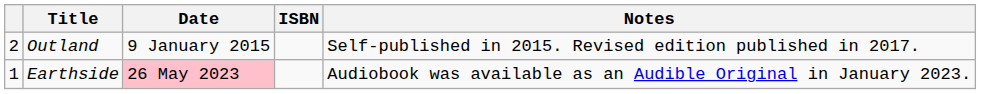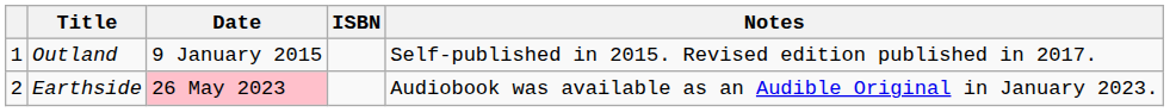Outland | column 1: 2 -> 1
Earthside | column 1: 1 -> 2
